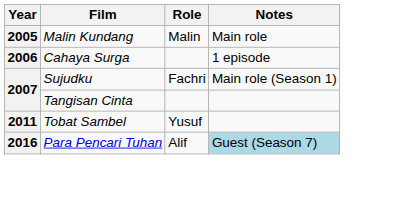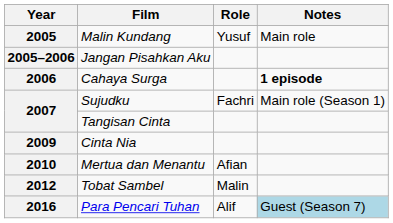Malin Kundang | Role: Malin -> Yusuf
+ row: 2005–2006 | Jangan Pisahkan Aku
Cahaya Surga | Notes: normal -> bold
+ row: 2009 | Cinta Nia
+ row: 2010 | Mertua dan Menantu | Afian
Tobat Sambel | Year: 2011 -> 2012
Tobat Sambel | Role: Yusuf -> Malin
